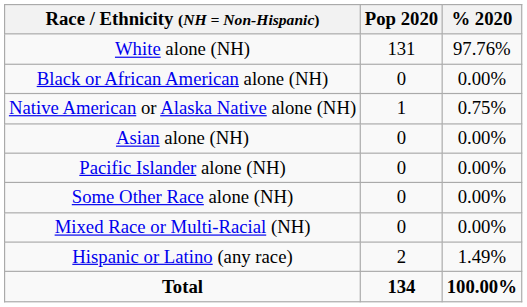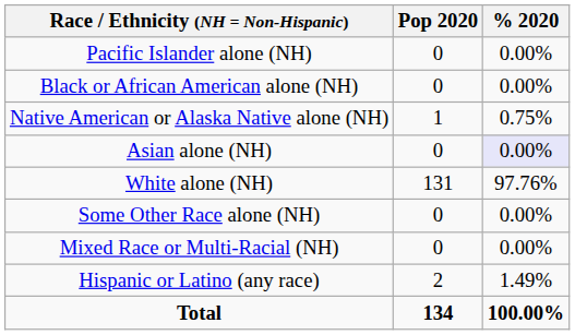rows swapped: White alone (NH) <-> Pacific Islander alone (NH)
Asian alone (NH) | % 2020: no background -> lavender background
